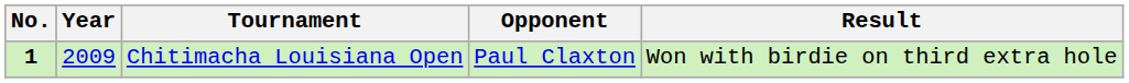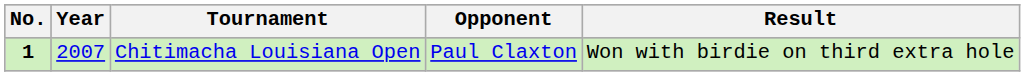Chitimacha Louisiana Open | Year: 2009 -> 2007
